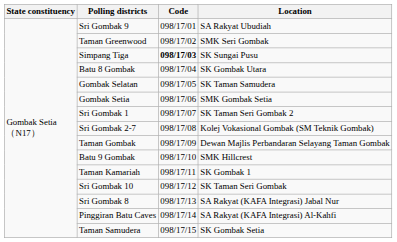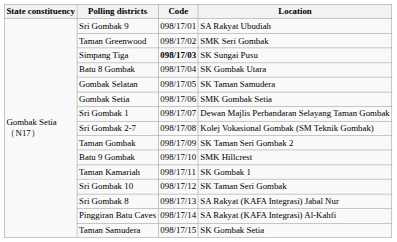Sri Gombak 1 | Location: SK Taman Seri Gombak 2 -> Dewan Majlis Perbandaran Selayang Taman Gombak
Taman Gombak | Location: Dewan Majlis Perbandaran Selayang Taman Gombak -> SK Taman Seri Gombak 2
